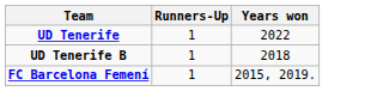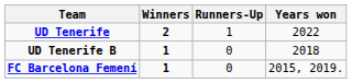+ column: Winners | 2 | 1 | 1
UD Tenerife B | Runners-Up: 1 -> 0
FC Barcelona Femení | Runners-Up: 1 -> 0
